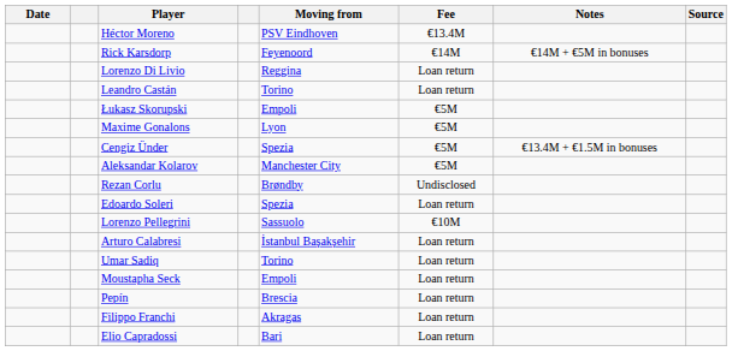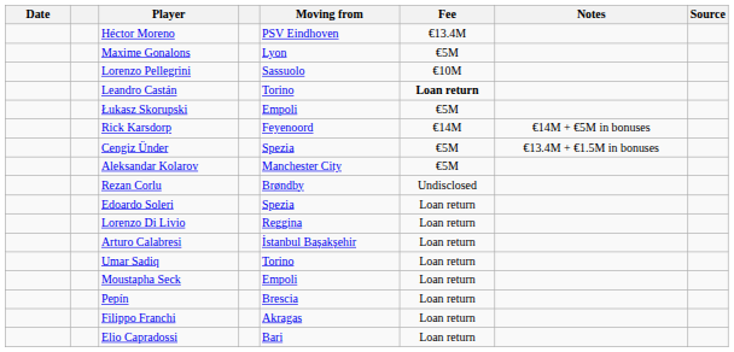rows swapped: Rick Karsdorp <-> Maxime Gonalons
rows swapped: Lorenzo Pellegrini <-> Lorenzo Di Livio
Leandro Castán | Fee: normal -> bold
